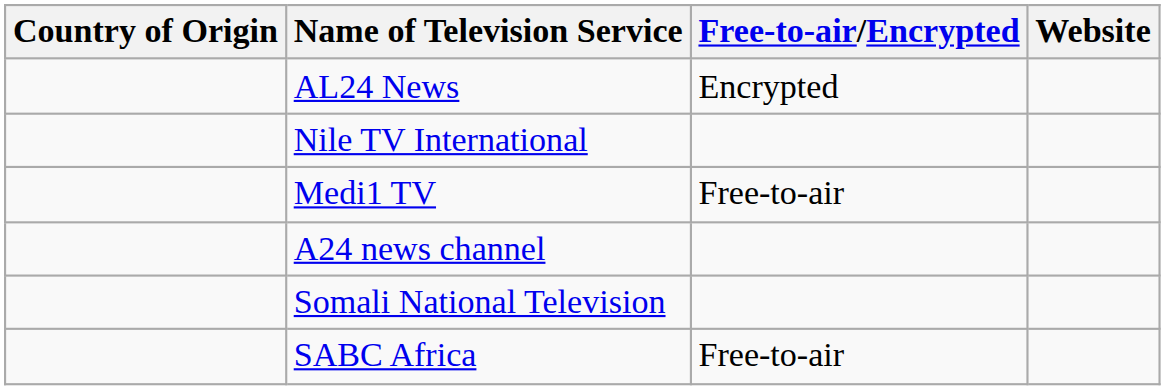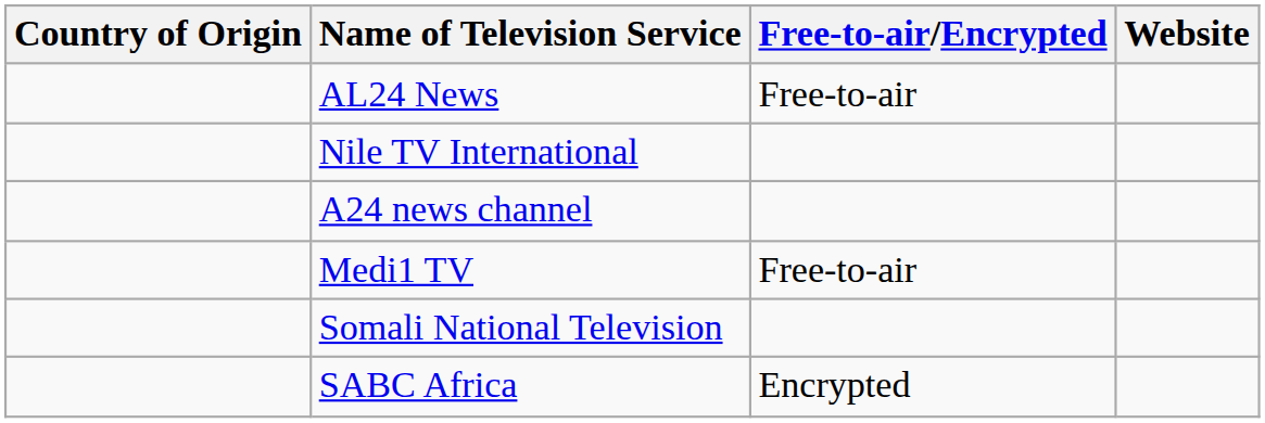AL24 News | Free-to-air/Encrypted: Encrypted -> Free-to-air
rows swapped: A24 news channel <-> Medi1 TV
SABC Africa | Free-to-air/Encrypted: Free-to-air -> Encrypted
